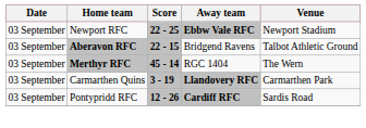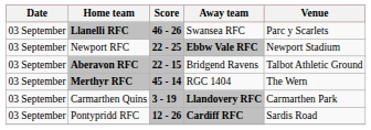+ row: 03 September | Llanelli RFC | 46 - 26 | Swansea RFC | Parc y Scarlets
